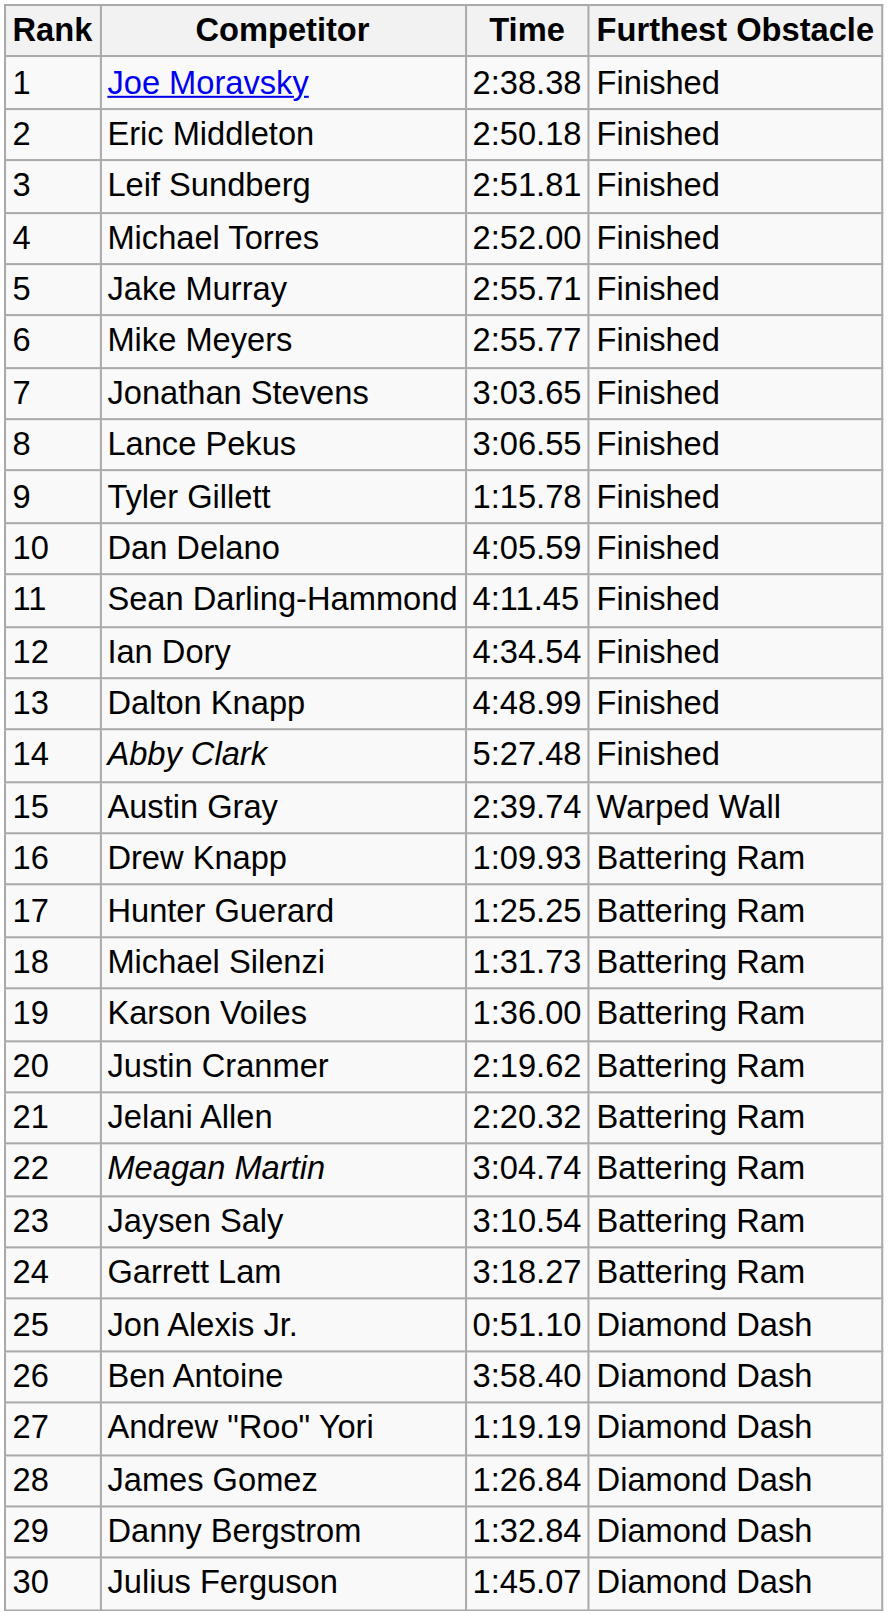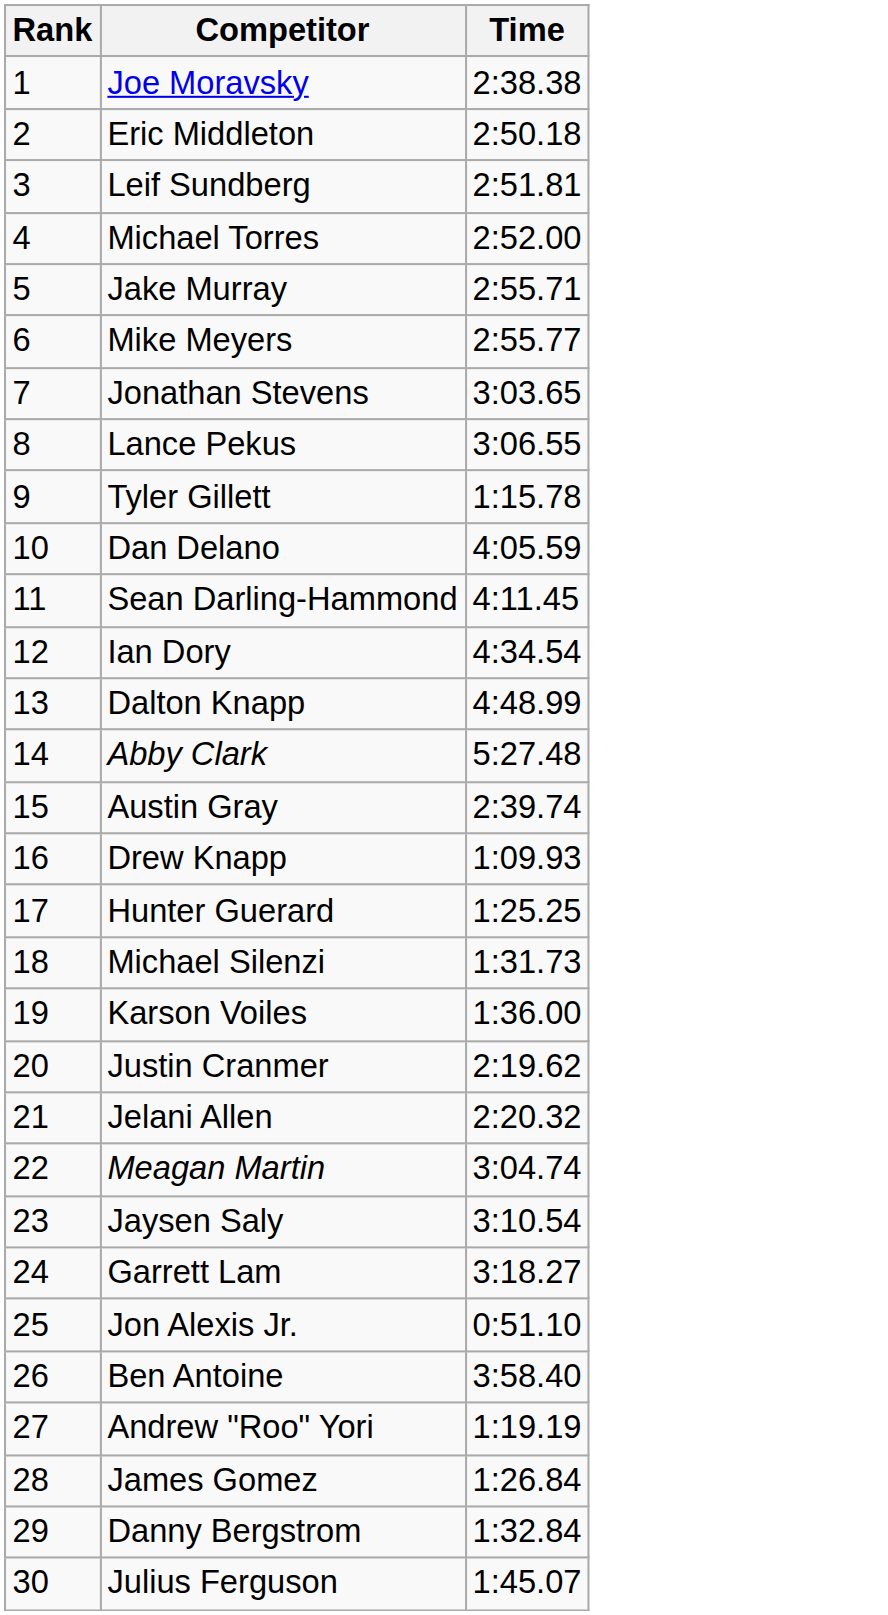- column: Furthest Obstacle | Finished | Finished | Finished | Finished | Finished | Finished | Finished | Finished | Finished | Finished | Finished | Finished | Finished | Finished | Warped Wall | Battering Ram | Battering Ram | Battering Ram | Battering Ram | Battering Ram | Battering Ram | Battering Ram | Battering Ram | Battering Ram | Diamond Dash | Diamond Dash | Diamond Dash | Diamond Dash | Diamond Dash | Diamond Dash
